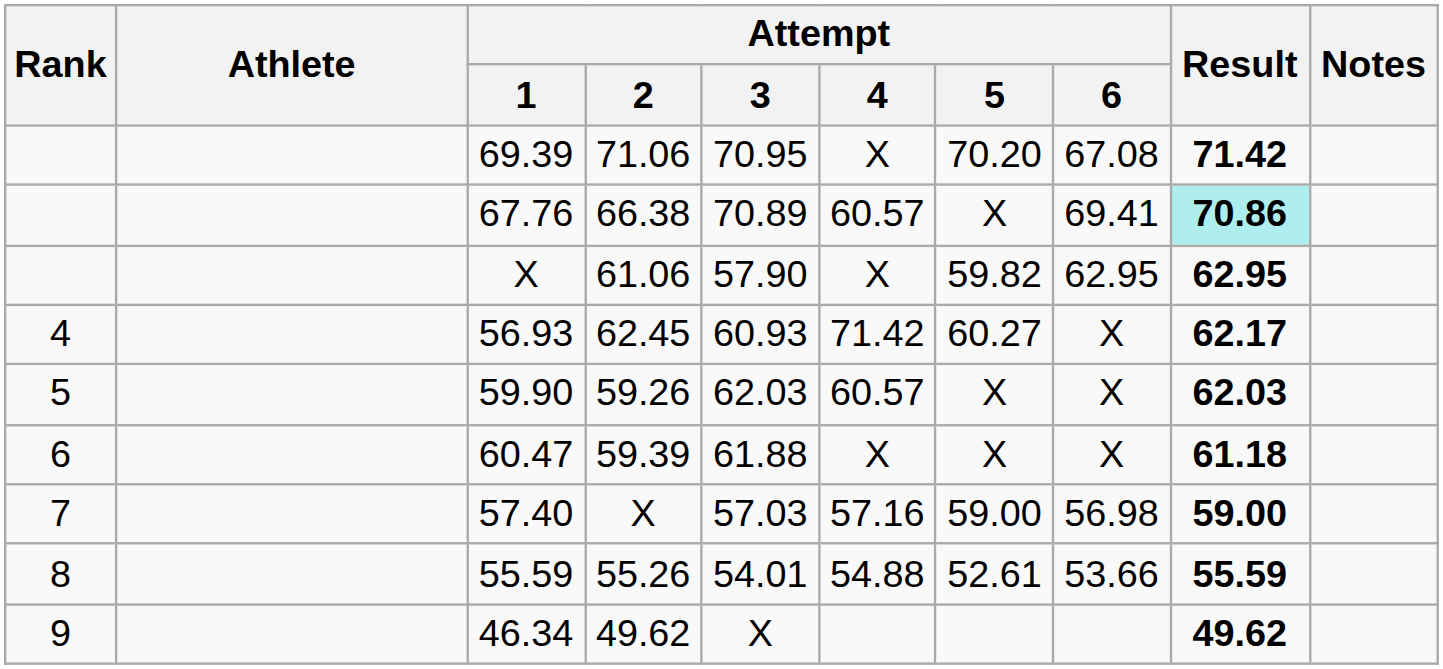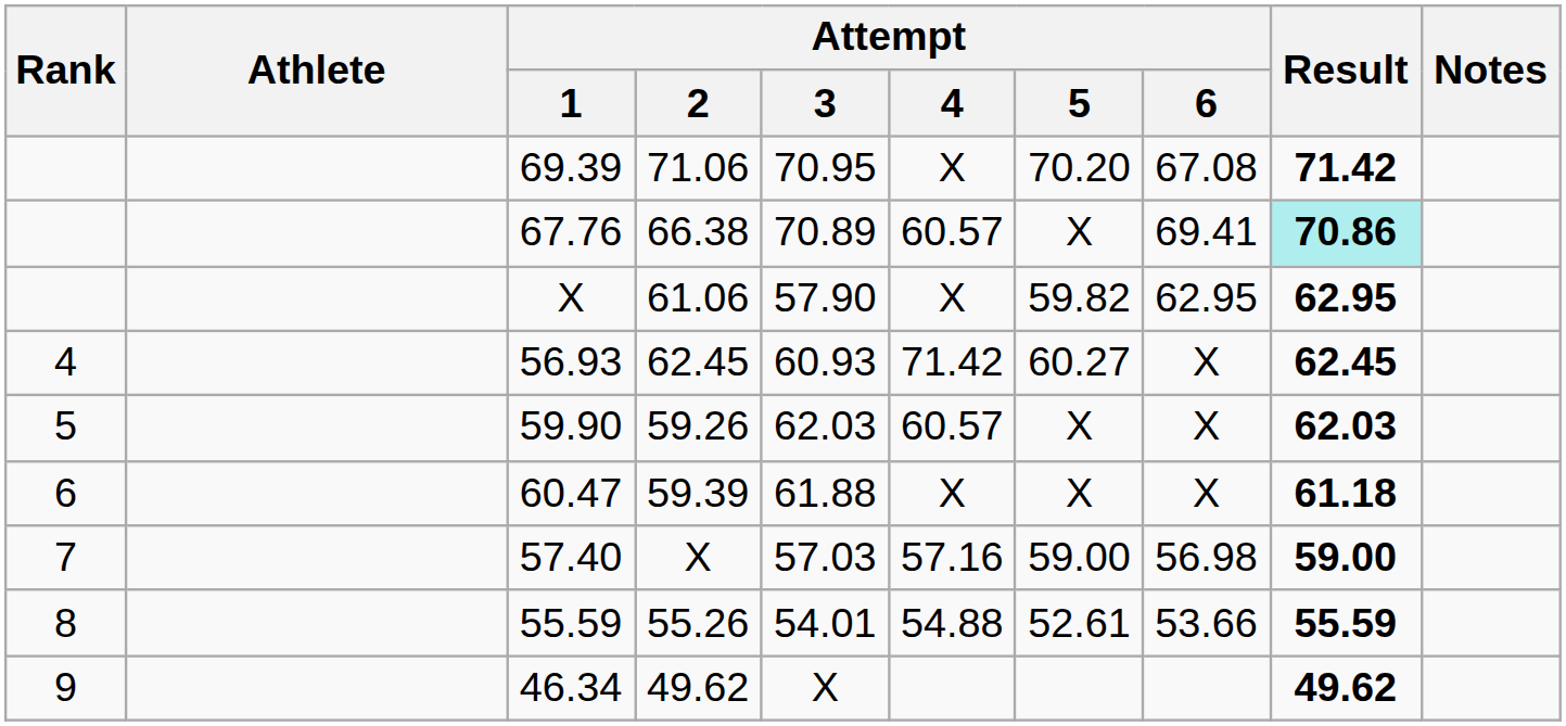56.93 | Result: 62.17 -> 62.45
